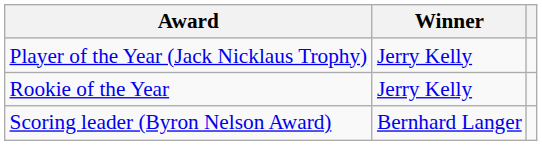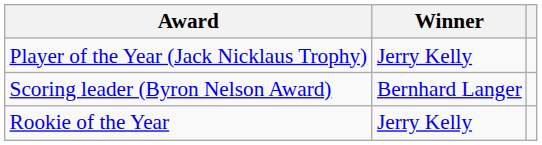rows swapped: Rookie of the Year <-> Scoring leader (Byron Nelson Award)
